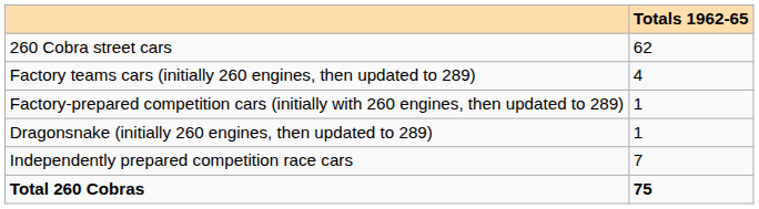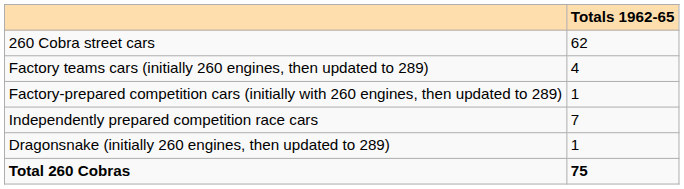rows swapped: Independently prepared competition race cars <-> Dragonsnake (initially 260 engines, then updated to 289)
